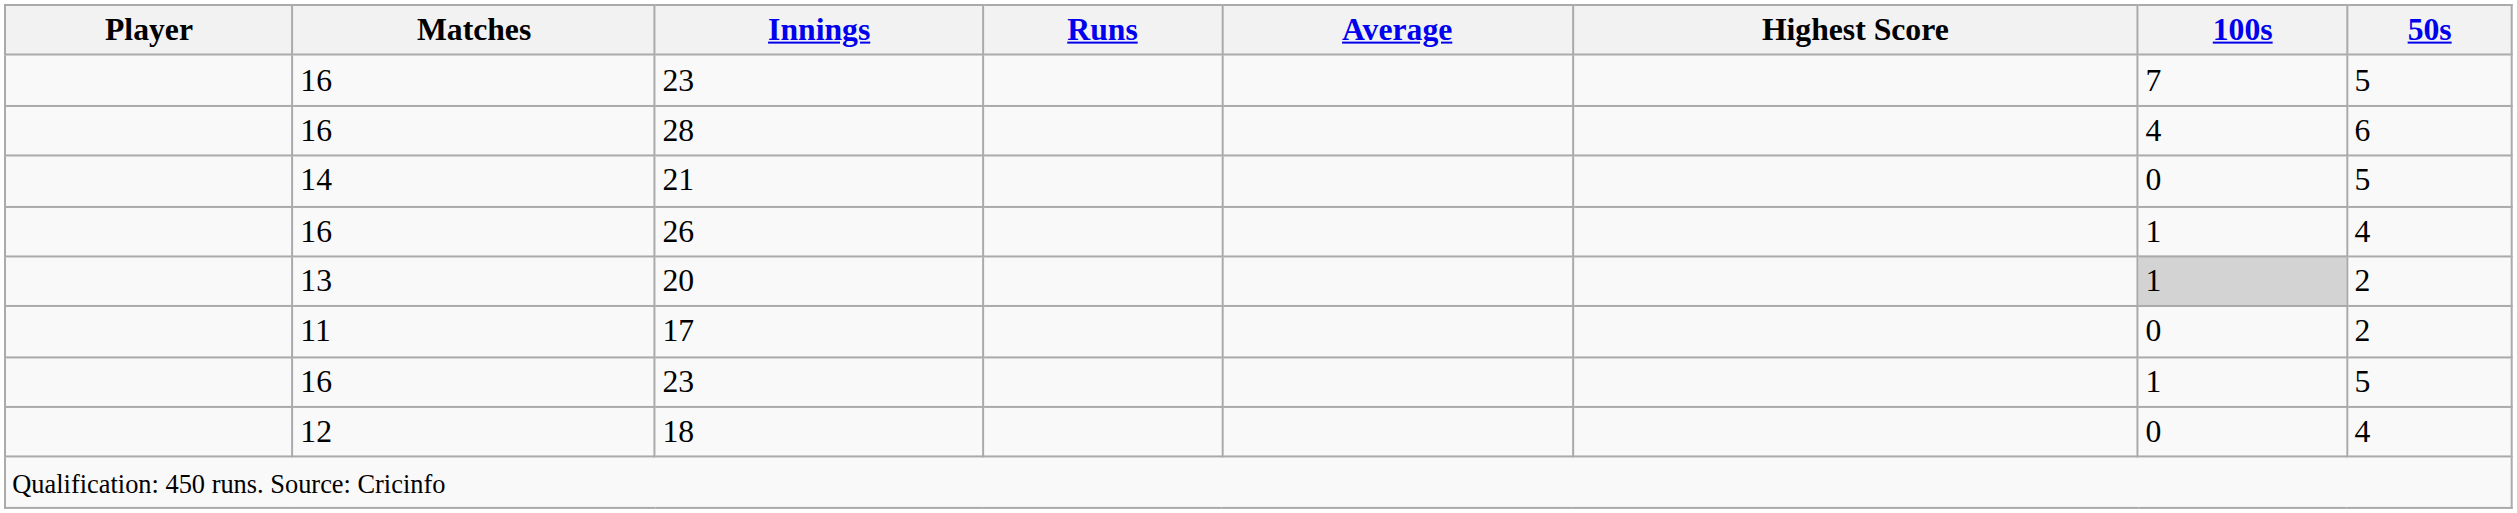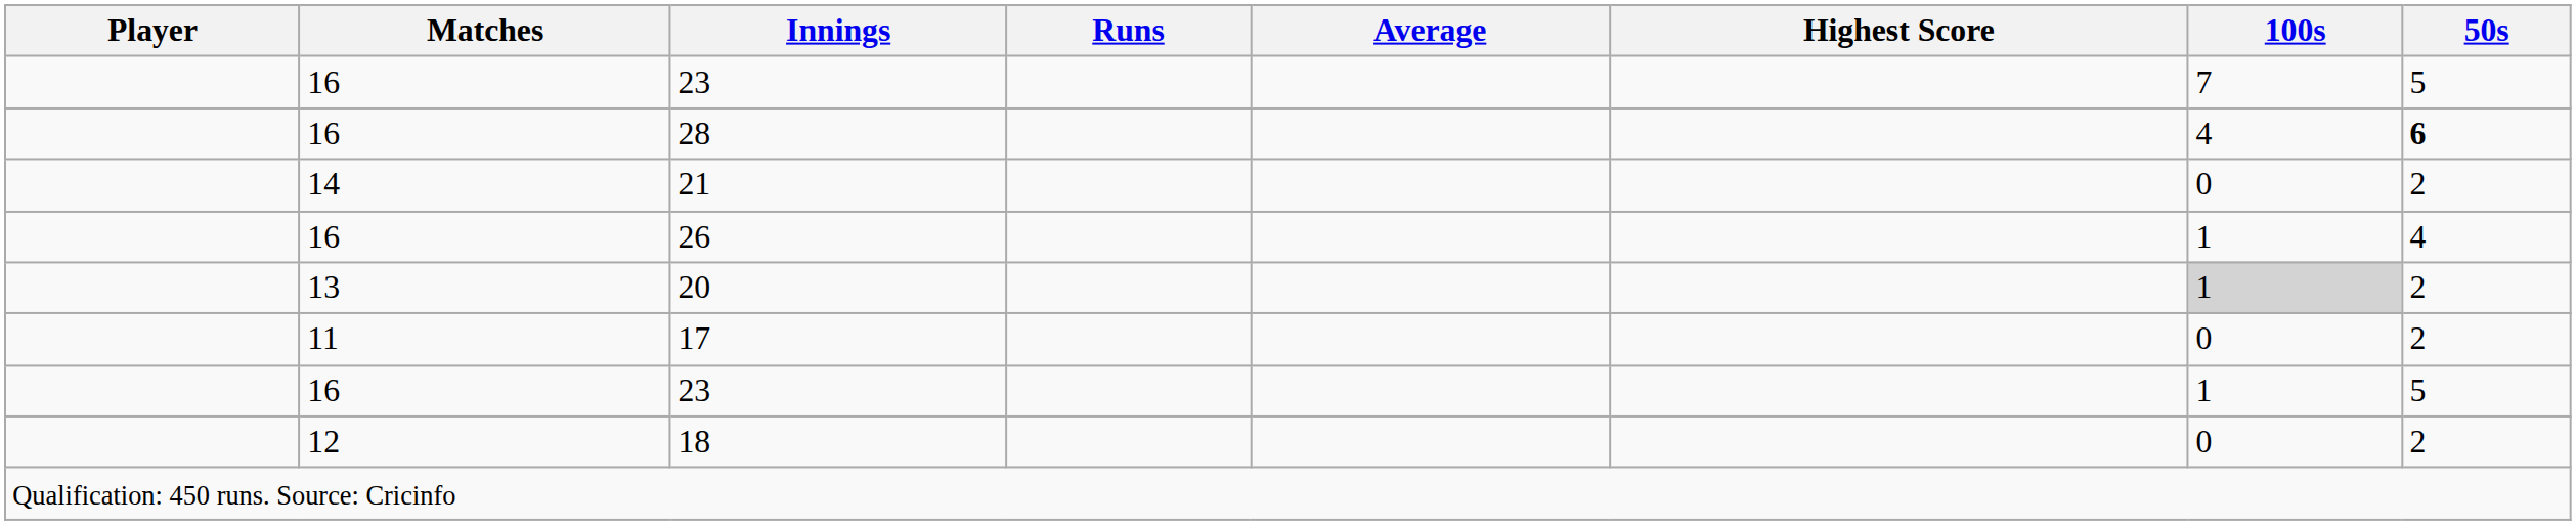28 | 50s: normal -> bold
21 | 50s: 5 -> 2
18 | 50s: 4 -> 2
